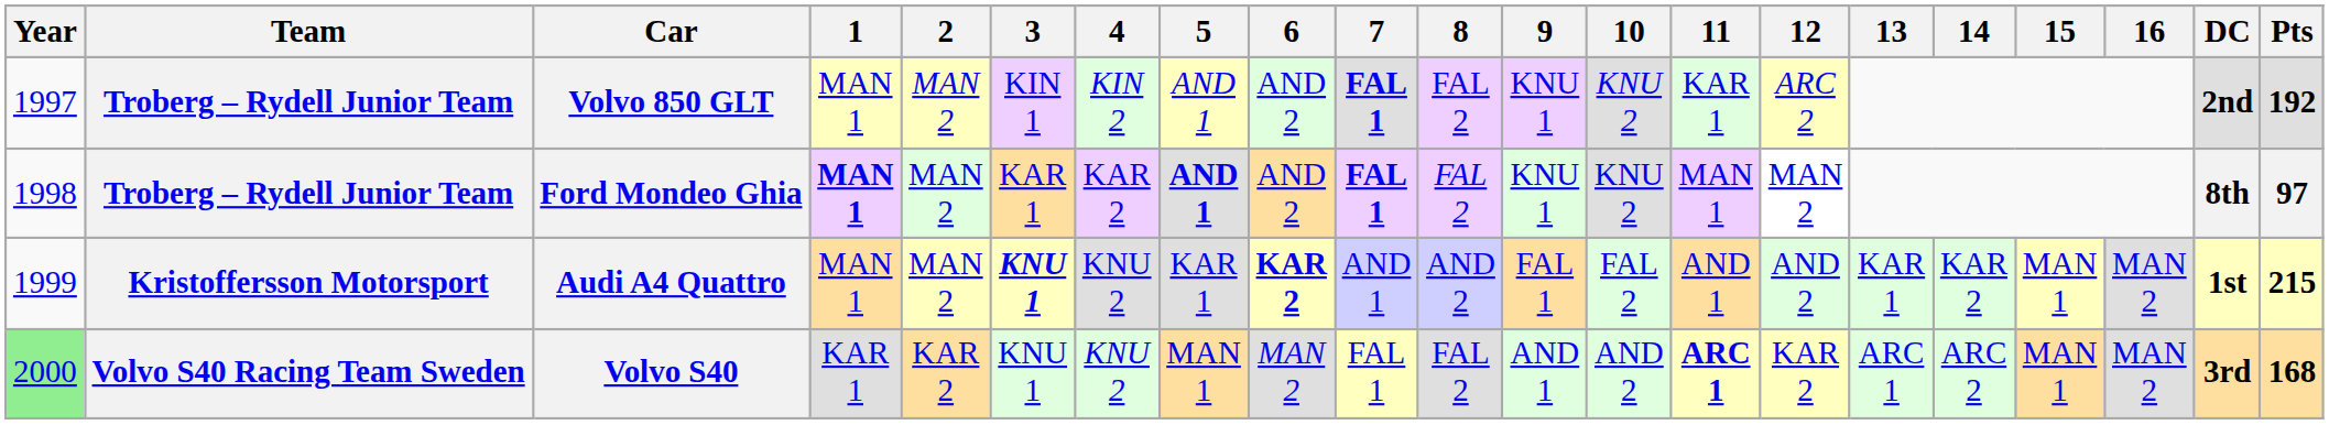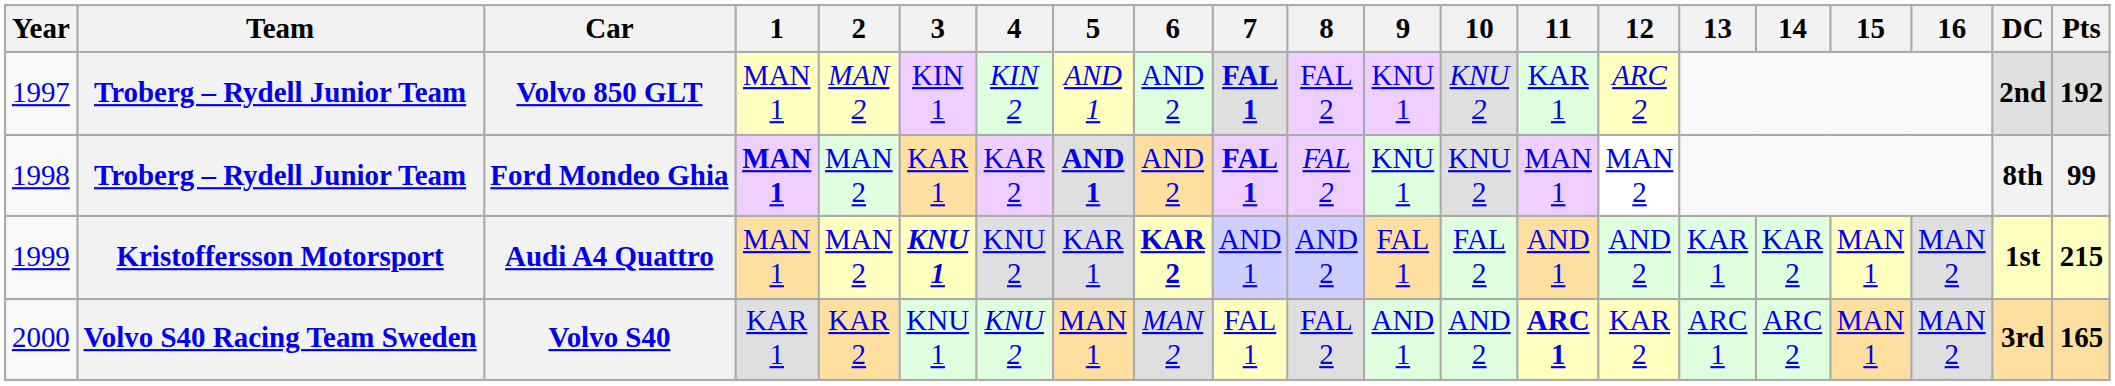Ford Mondeo Ghia | Pts: 97 -> 99
Volvo S40 | Year: lightgreen background -> no background
Volvo S40 | Pts: 168 -> 165
